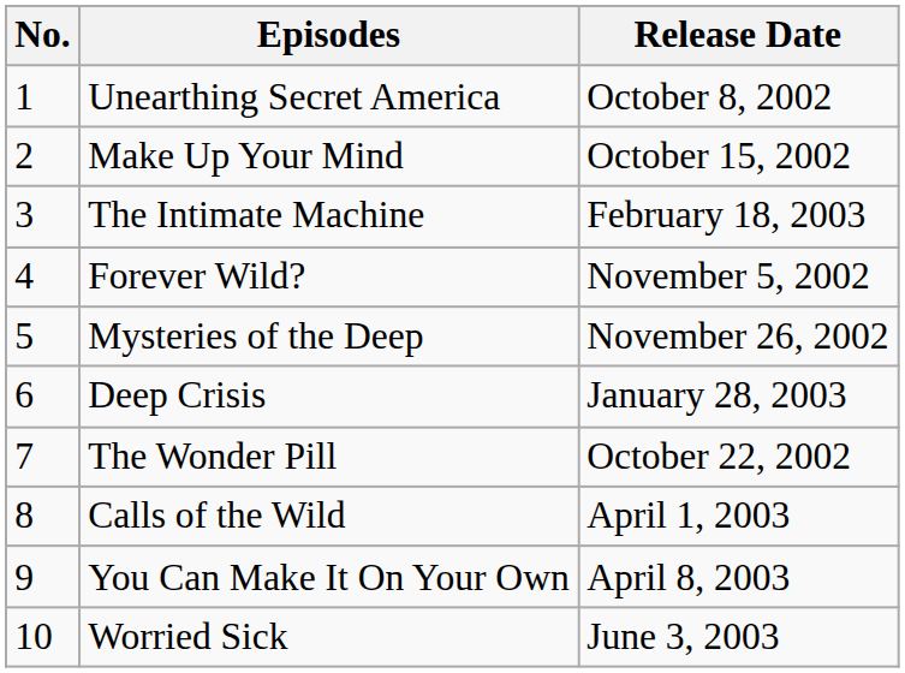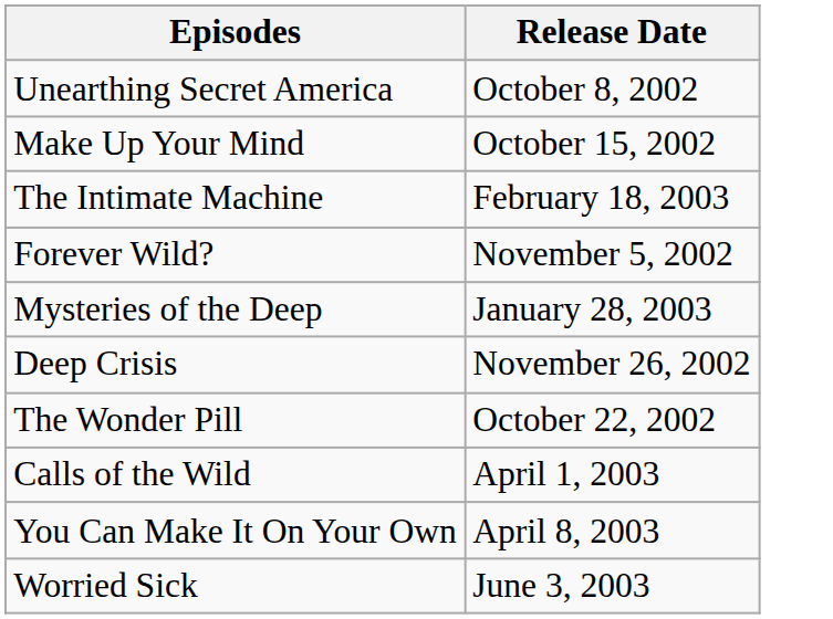- column: No. | 1 | 2 | 3 | 4 | 5 | 6 | 7 | 8 | 9 | 10
Mysteries of the Deep | Release Date: November 26, 2002 -> January 28, 2003
Deep Crisis | Release Date: January 28, 2003 -> November 26, 2002
